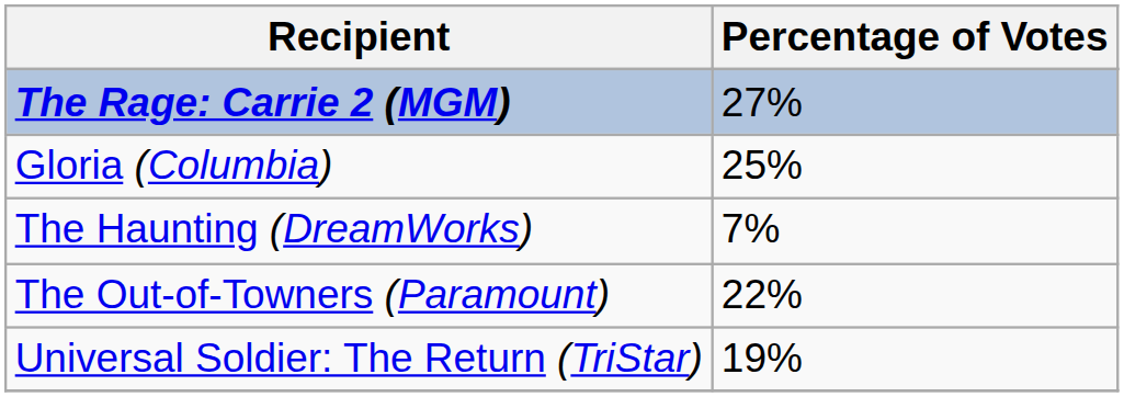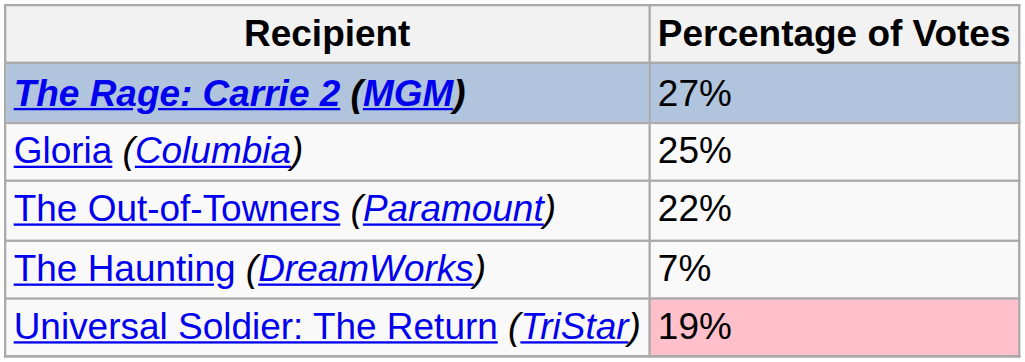rows swapped: The Haunting (DreamWorks) <-> The Out-of-Towners (Paramount)
Universal Soldier: The Return (TriStar) | Percentage of Votes: no background -> pink background
